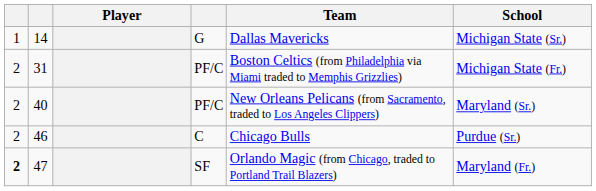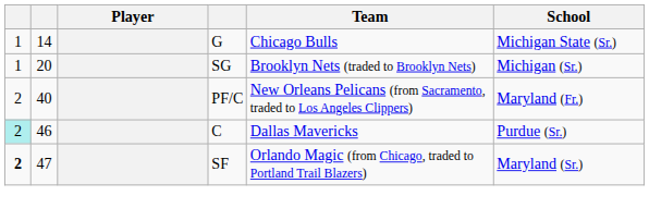14 | Team: Dallas Mavericks -> Chicago Bulls
+ row: 1 | 20 | SG | Brooklyn Nets (traded to Brooklyn Nets) | Michigan (Sr.)
- row: 2 | 31 | PF/C | Boston Celtics (from Philadelphia via Miami traded to Memphis Grizzlies) | Michigan State (Fr.)
40 | School: Maryland (Sr.) -> Maryland (Fr.)
46 | column 1: no background -> paleturquoise background
46 | Team: Chicago Bulls -> Dallas Mavericks
47 | School: Maryland (Fr.) -> Maryland (Sr.)
